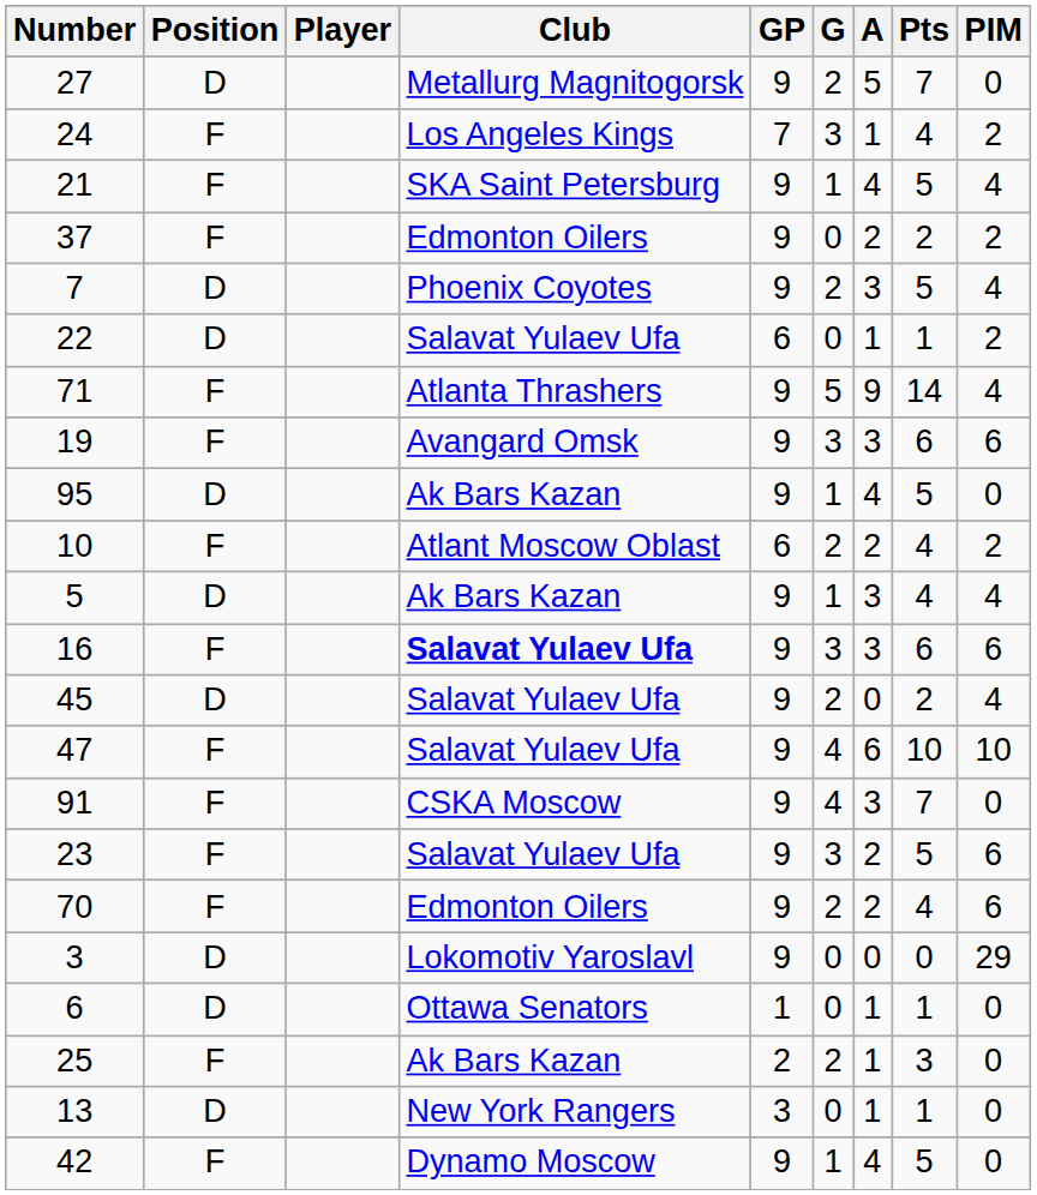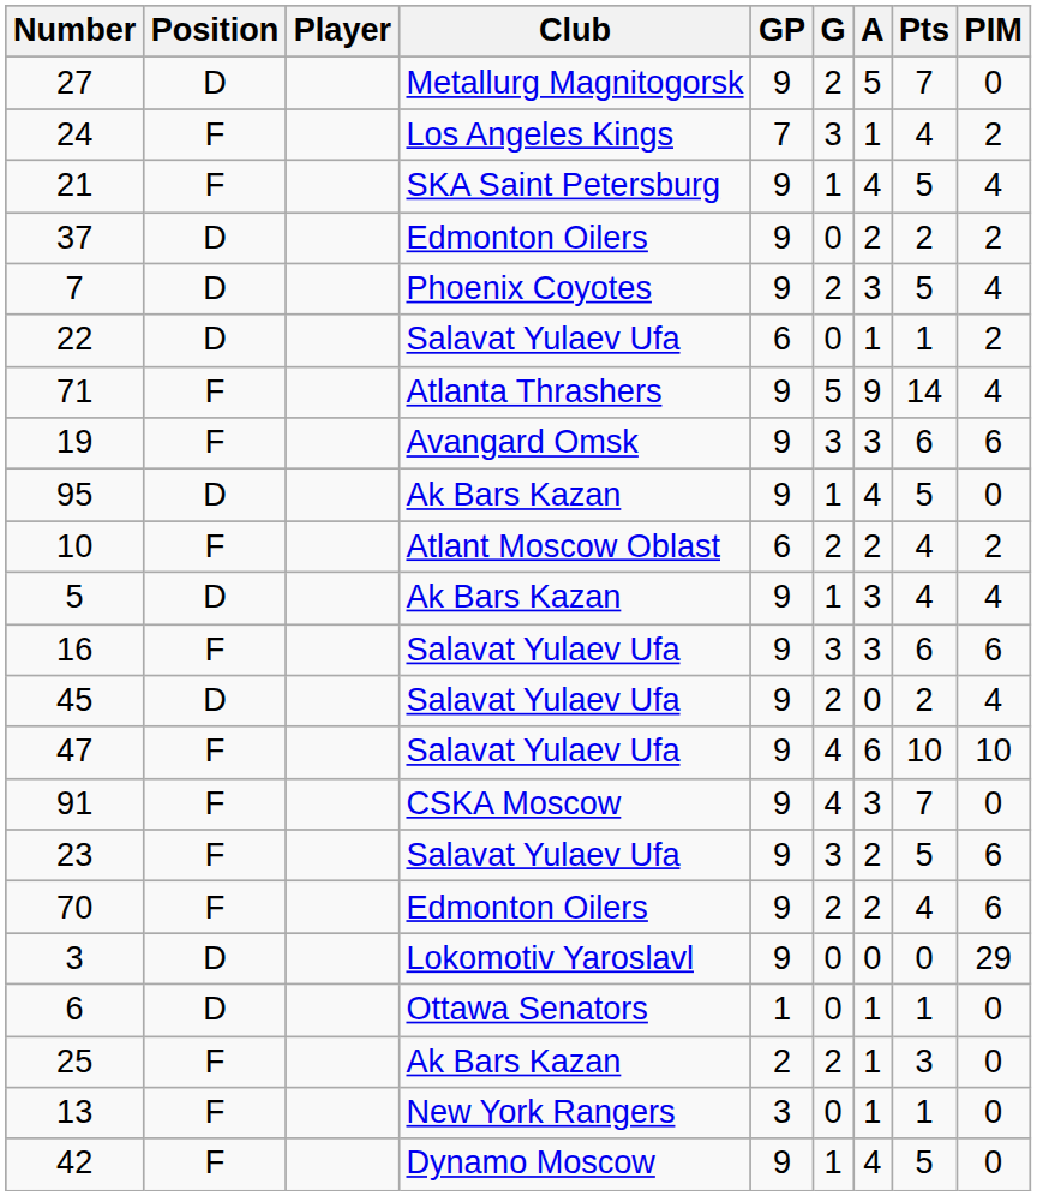37 | Position: F -> D
16 | Club: bold -> normal
13 | Position: D -> F
